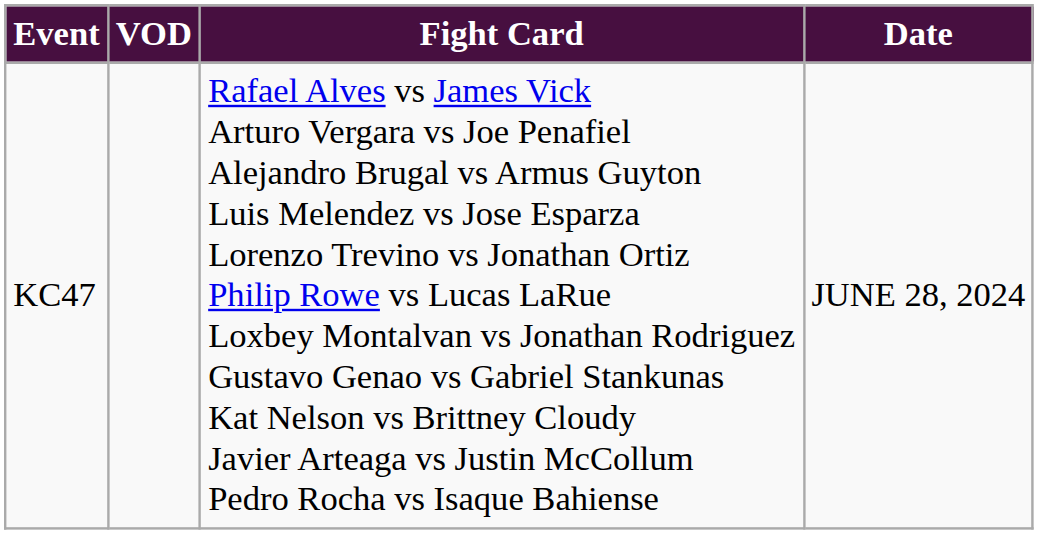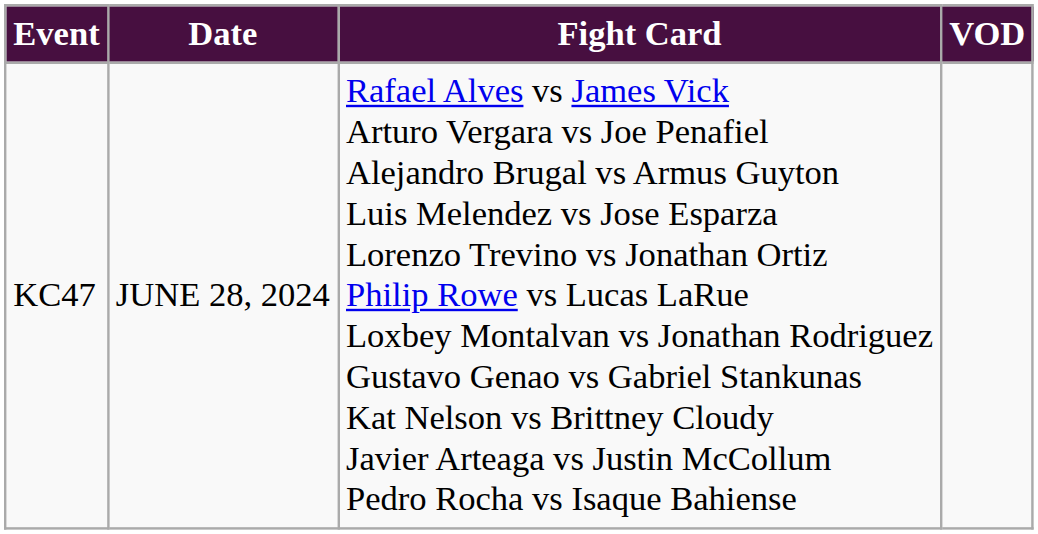columns swapped: Date <-> VOD
